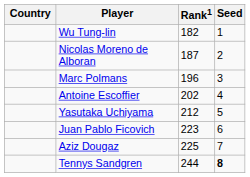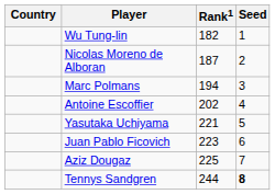Marc Polmans | Rank1: 196 -> 194
Yasutaka Uchiyama | Rank1: 212 -> 221
